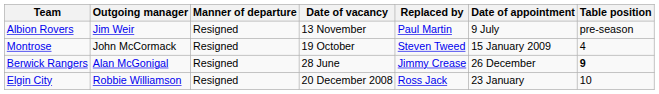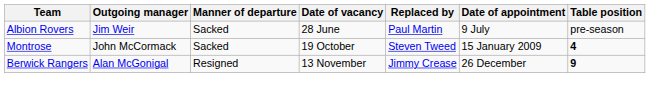Albion Rovers | Manner of departure: Resigned -> Sacked
Albion Rovers | Date of vacancy: 13 November -> 28 June
Montrose | Manner of departure: Resigned -> Sacked
Montrose | Table position: normal -> bold
Berwick Rangers | Date of vacancy: 28 June -> 13 November
- row: Elgin City | Robbie Williamson | Resigned | 20 December 2008 | Ross Jack | 23 January | 10
